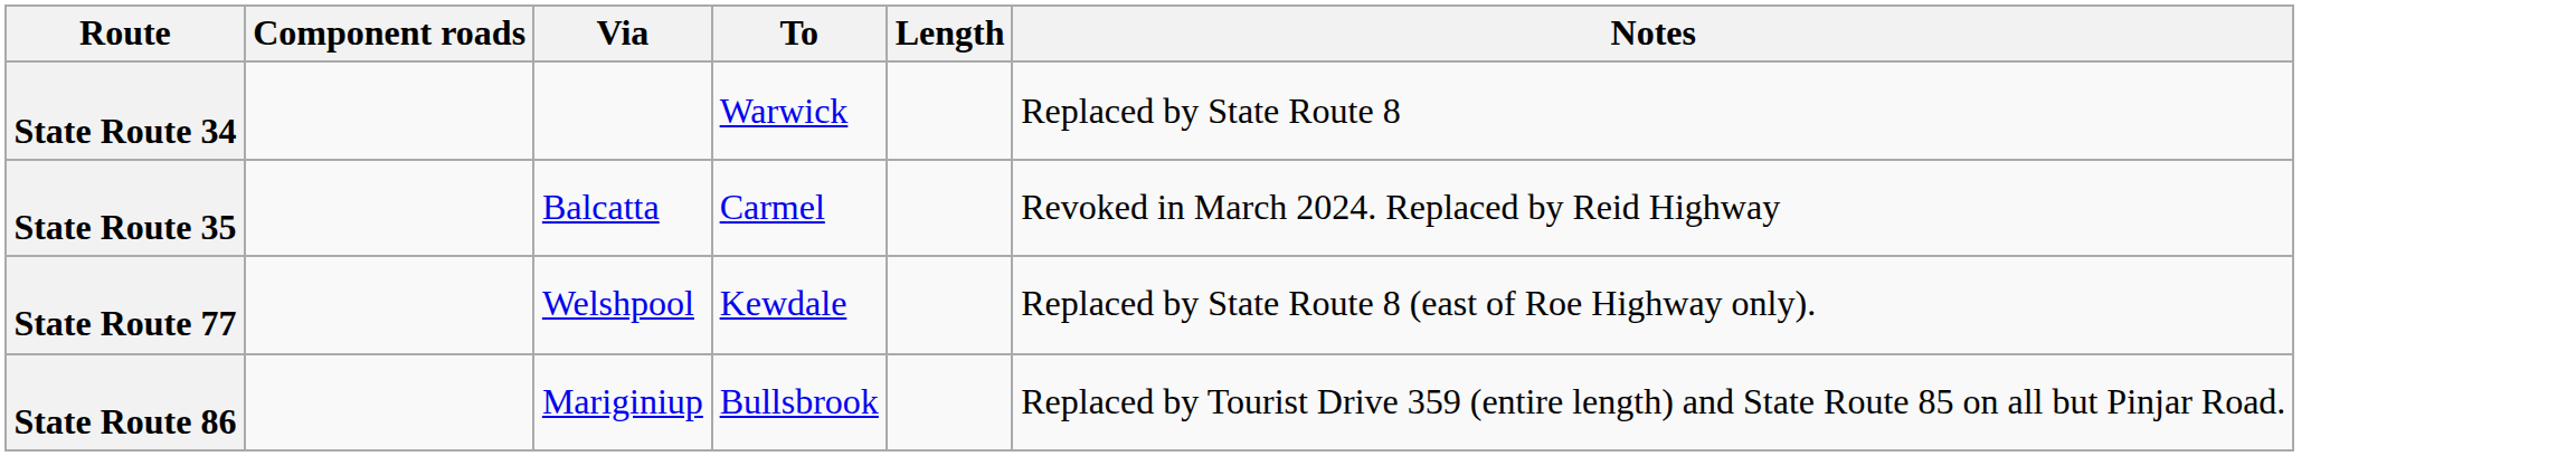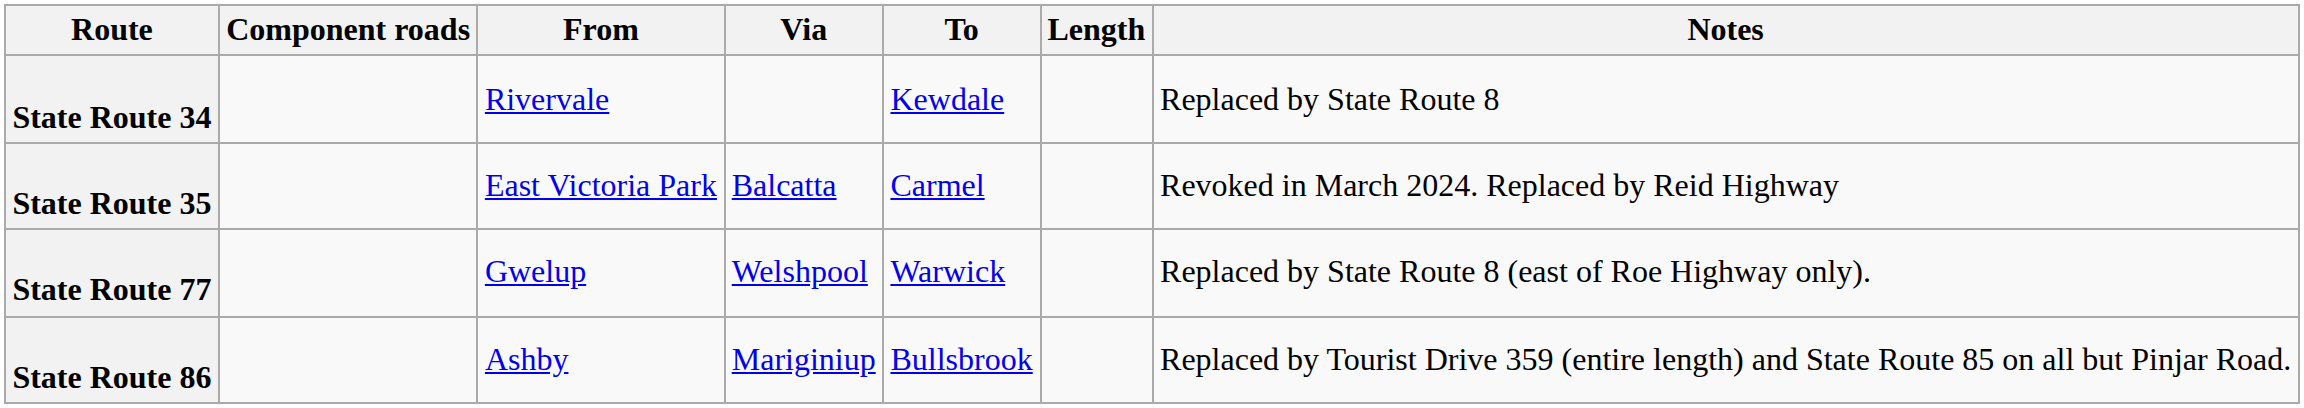+ column: From | Rivervale | East Victoria Park | Gwelup | Ashby
State Route 34 | To: Warwick -> Kewdale
State Route 77 | To: Kewdale -> Warwick
